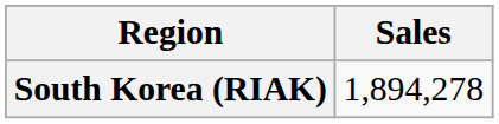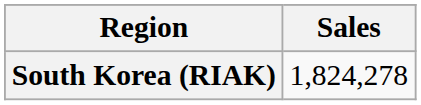South Korea (RIAK) | Sales: 1,894,278 -> 1,824,278
